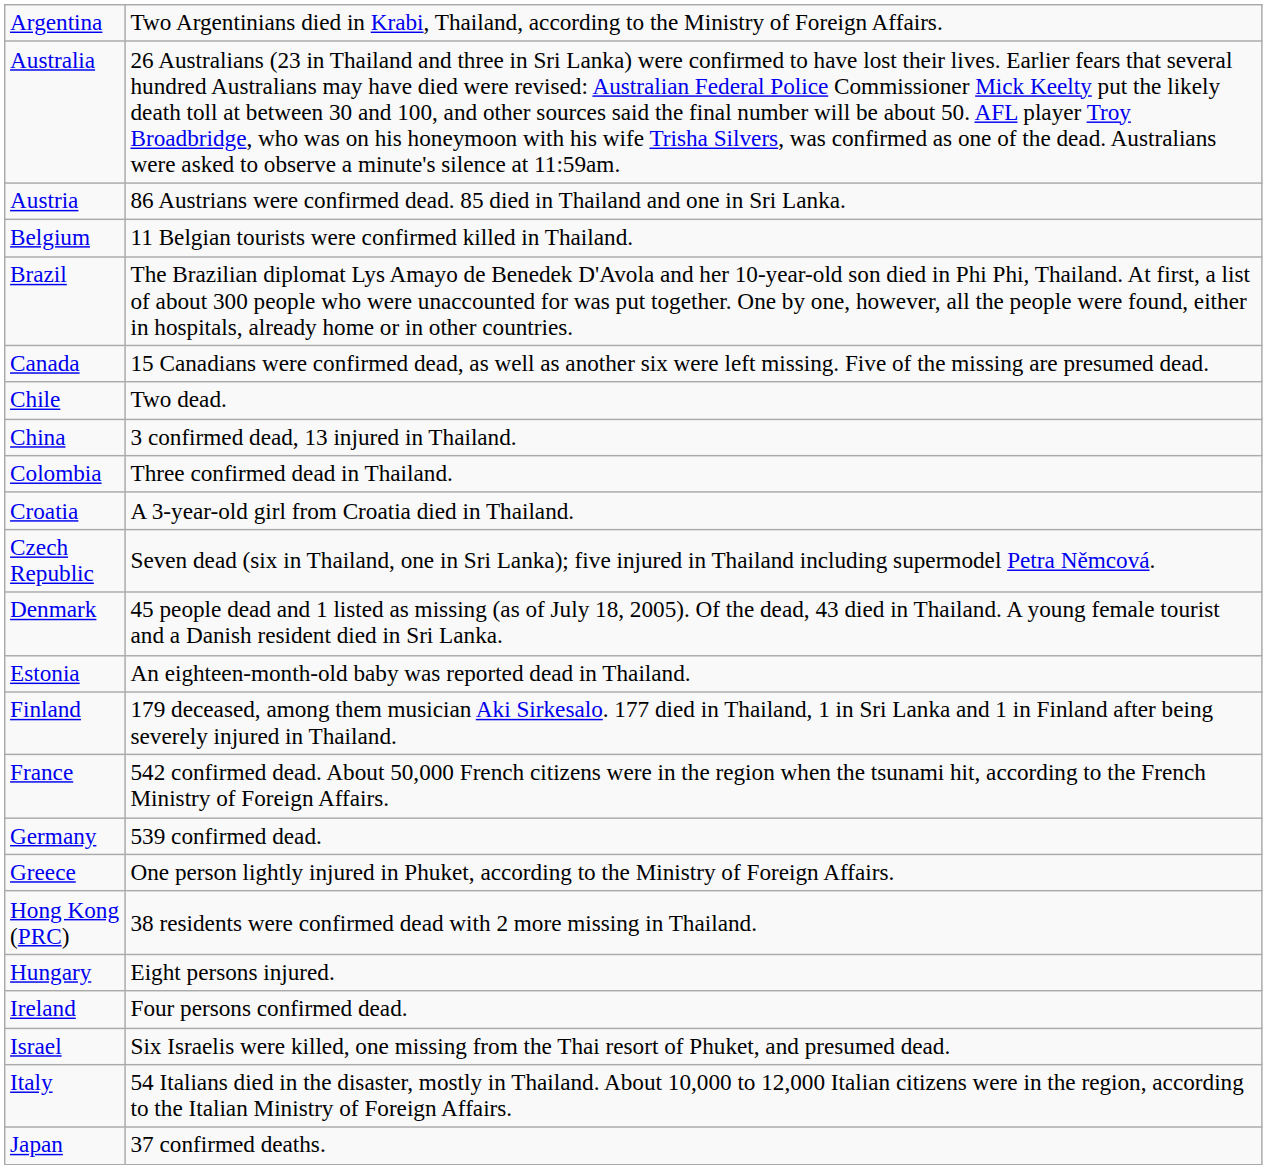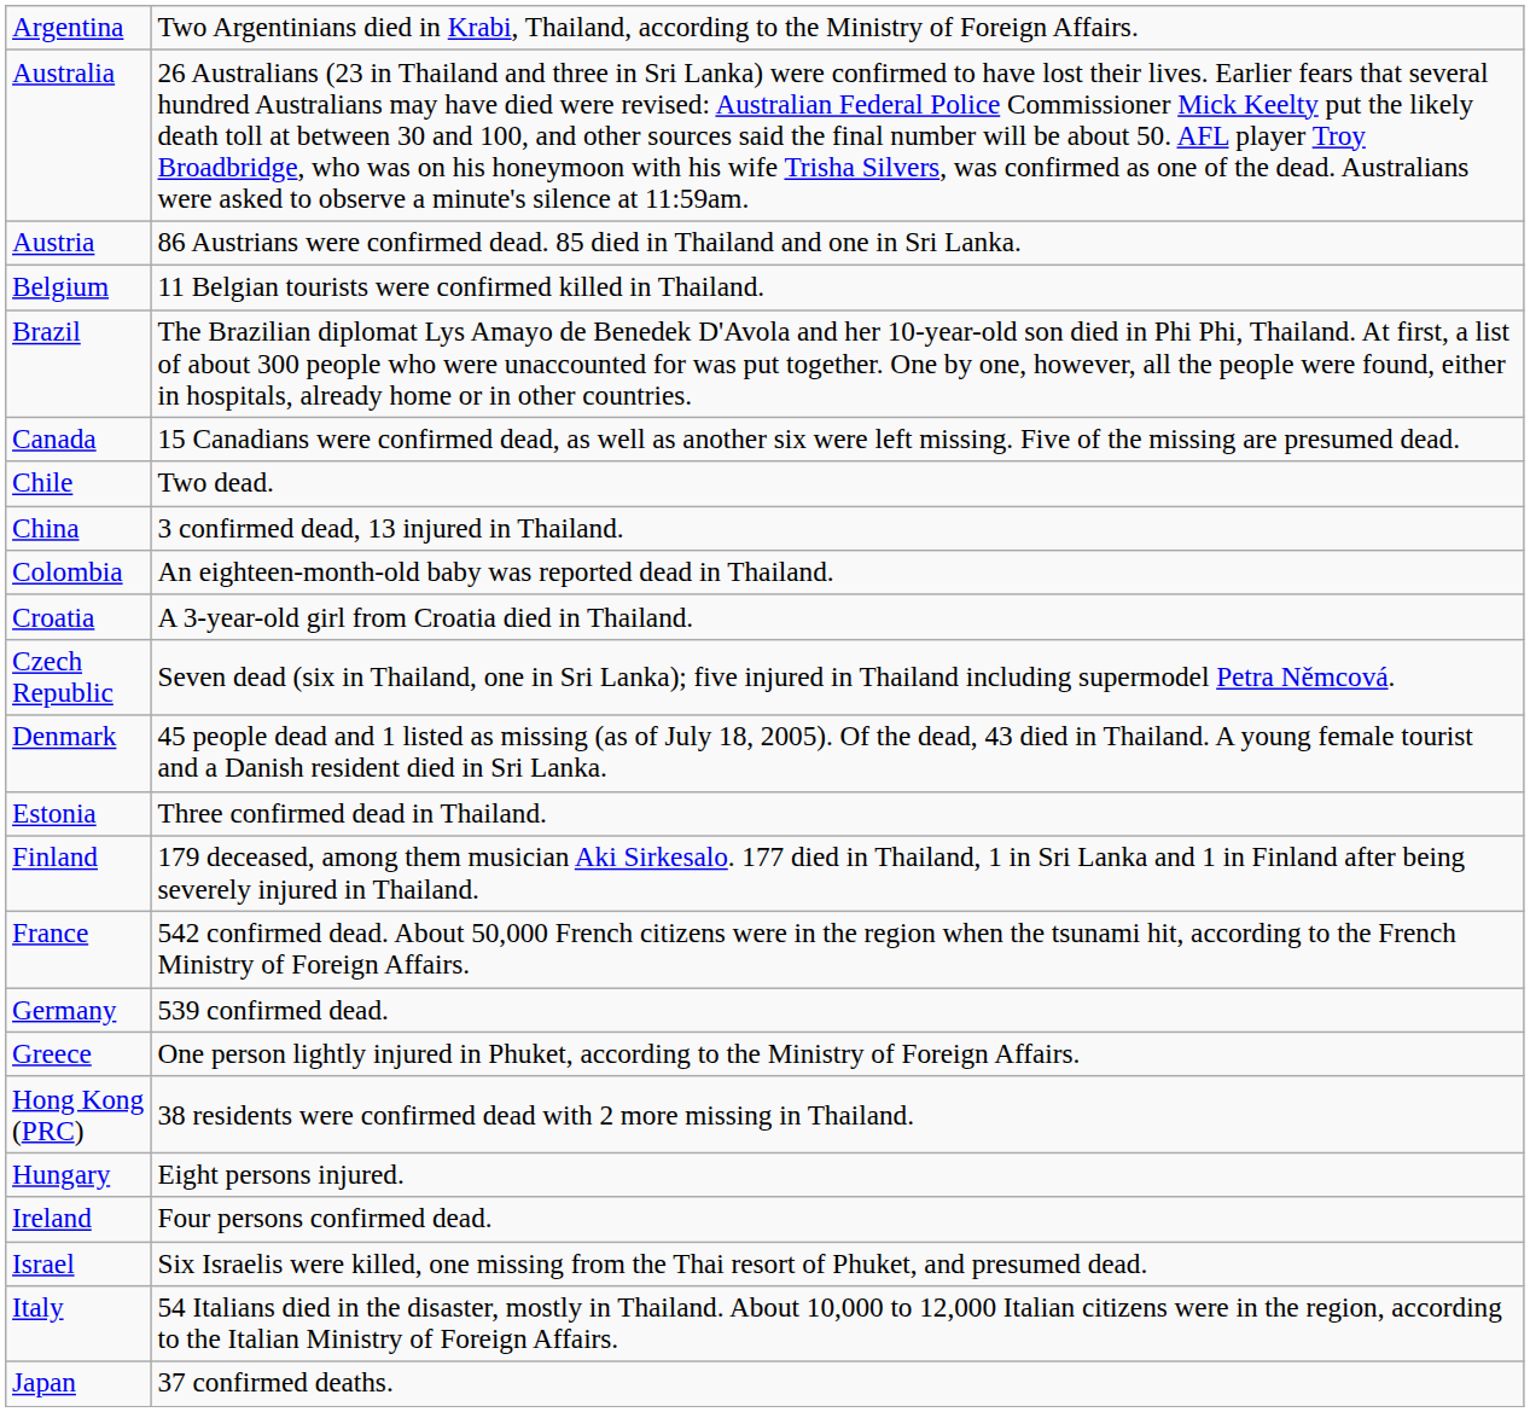Colombia | column 2: Three confirmed dead in Thailand. -> An eighteen-month-old baby was reported dead in Thailand.
Estonia | column 2: An eighteen-month-old baby was reported dead in Thailand. -> Three confirmed dead in Thailand.
